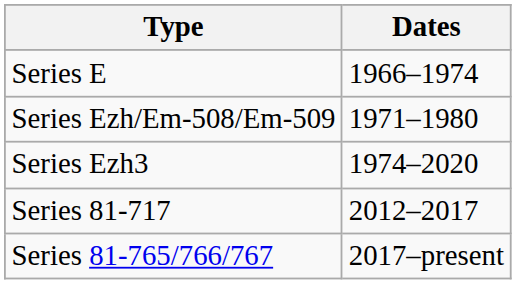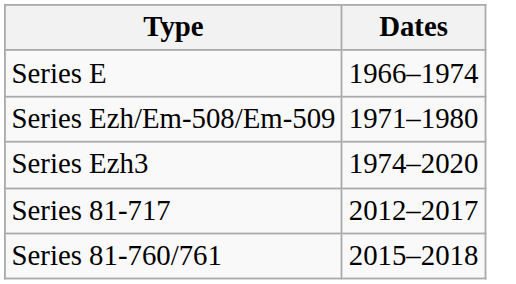+ row: Series 81-760/761 | 2015–2018
- row: Series 81-765/766/767 | 2017–present
